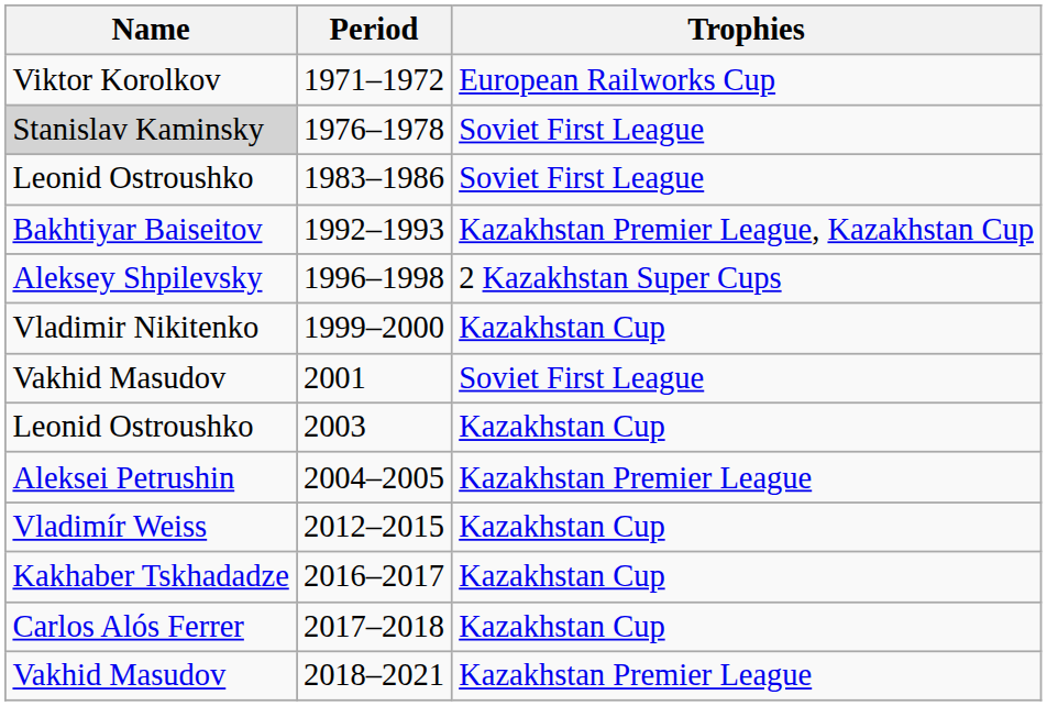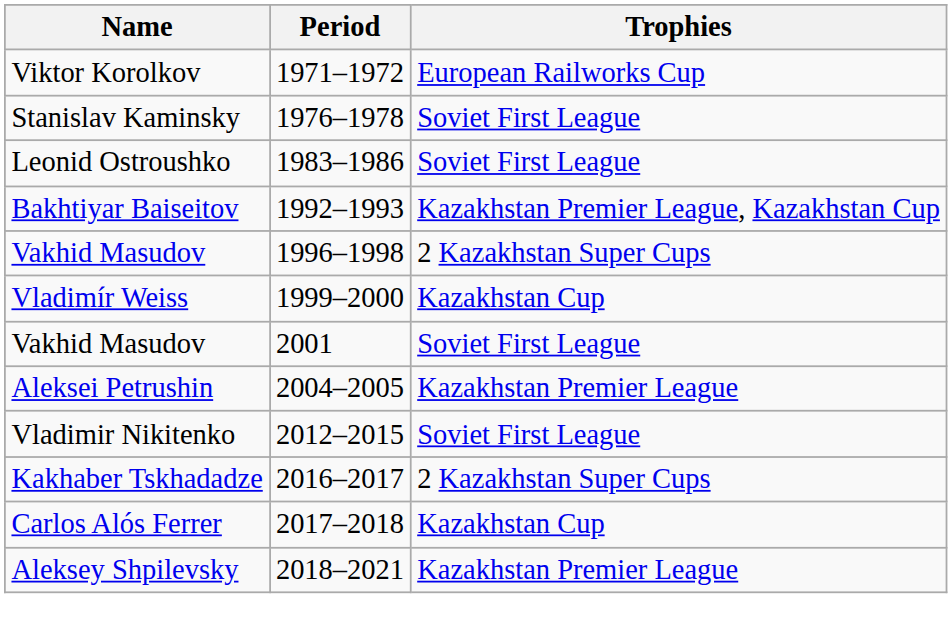1976–1978 | Name: lightgrey background -> no background
1996–1998 | Name: Aleksey Shpilevsky -> Vakhid Masudov
1999–2000 | Name: Vladimir Nikitenko -> Vladimír Weiss
- row: Leonid Ostroushko | 2003 | Kazakhstan Cup
2012–2015 | Name: Vladimír Weiss -> Vladimir Nikitenko
2012–2015 | Trophies: Kazakhstan Cup -> Soviet First League
2016–2017 | Trophies: Kazakhstan Cup -> 2 Kazakhstan Super Cups
2018–2021 | Name: Vakhid Masudov -> Aleksey Shpilevsky
